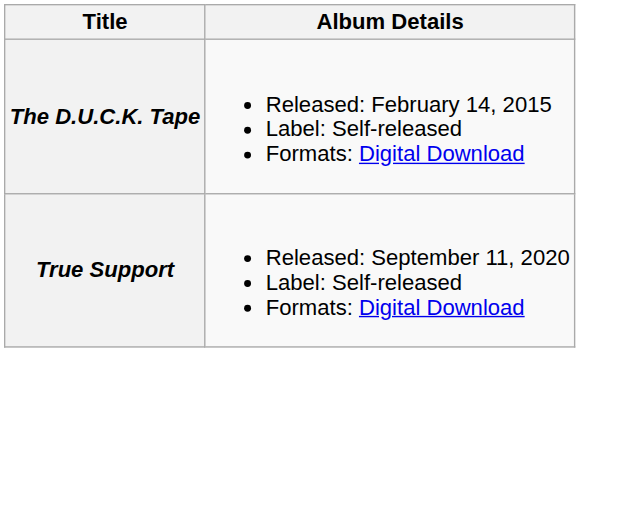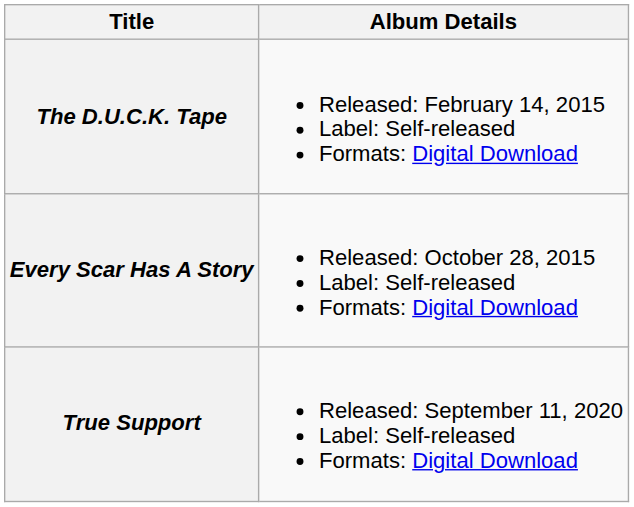+ row: Every Scar Has A Story | Released: October 28, 2015 Label: Self-released Formats: Digital Download
